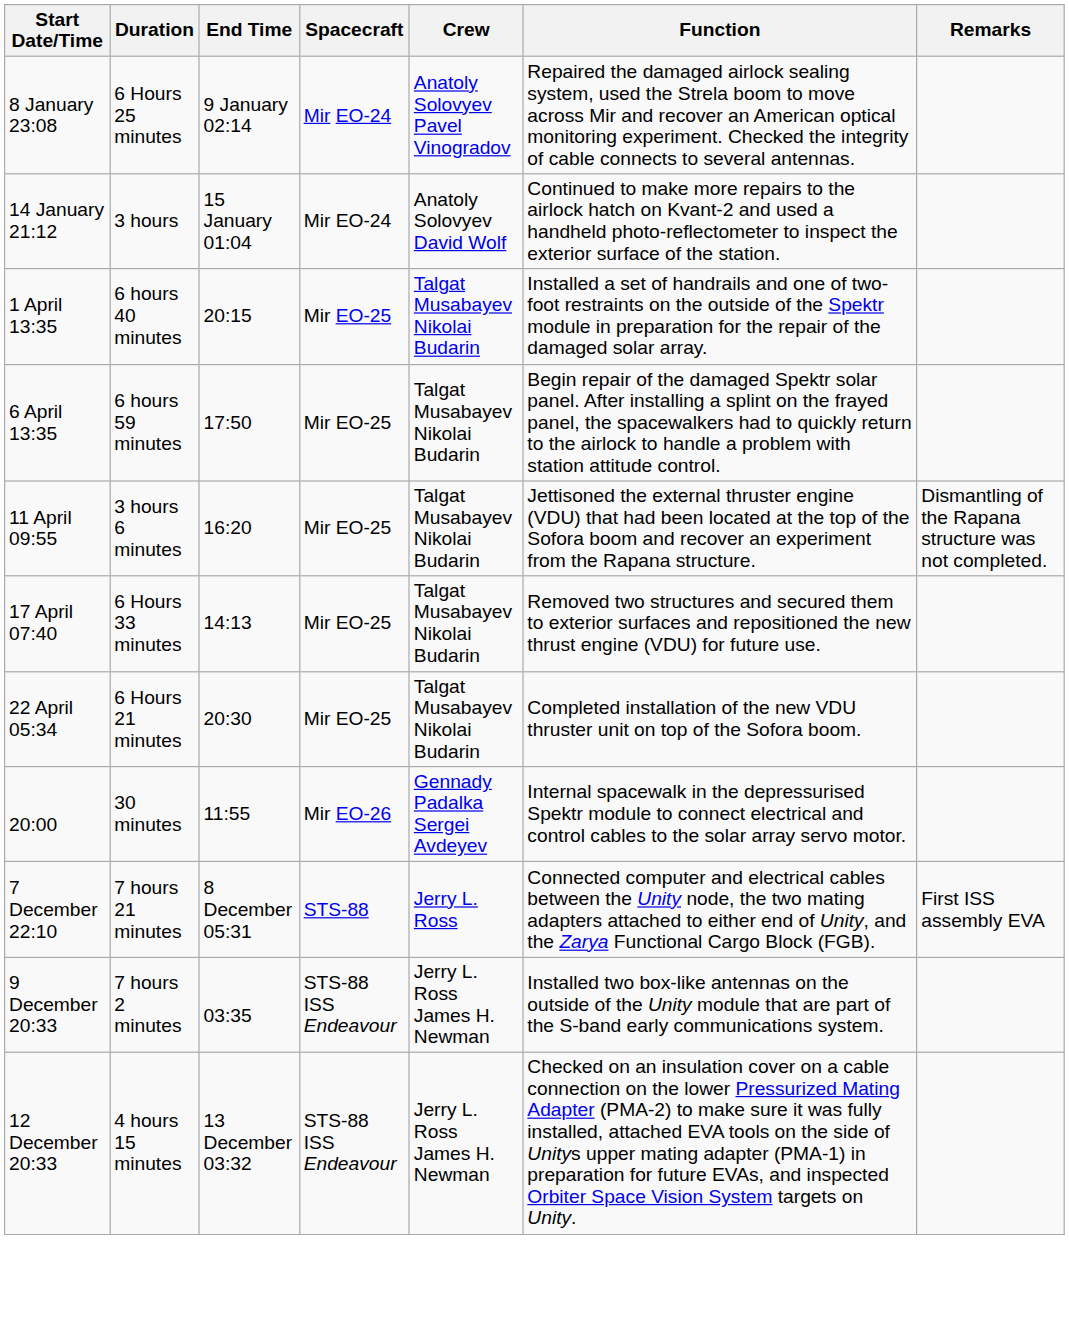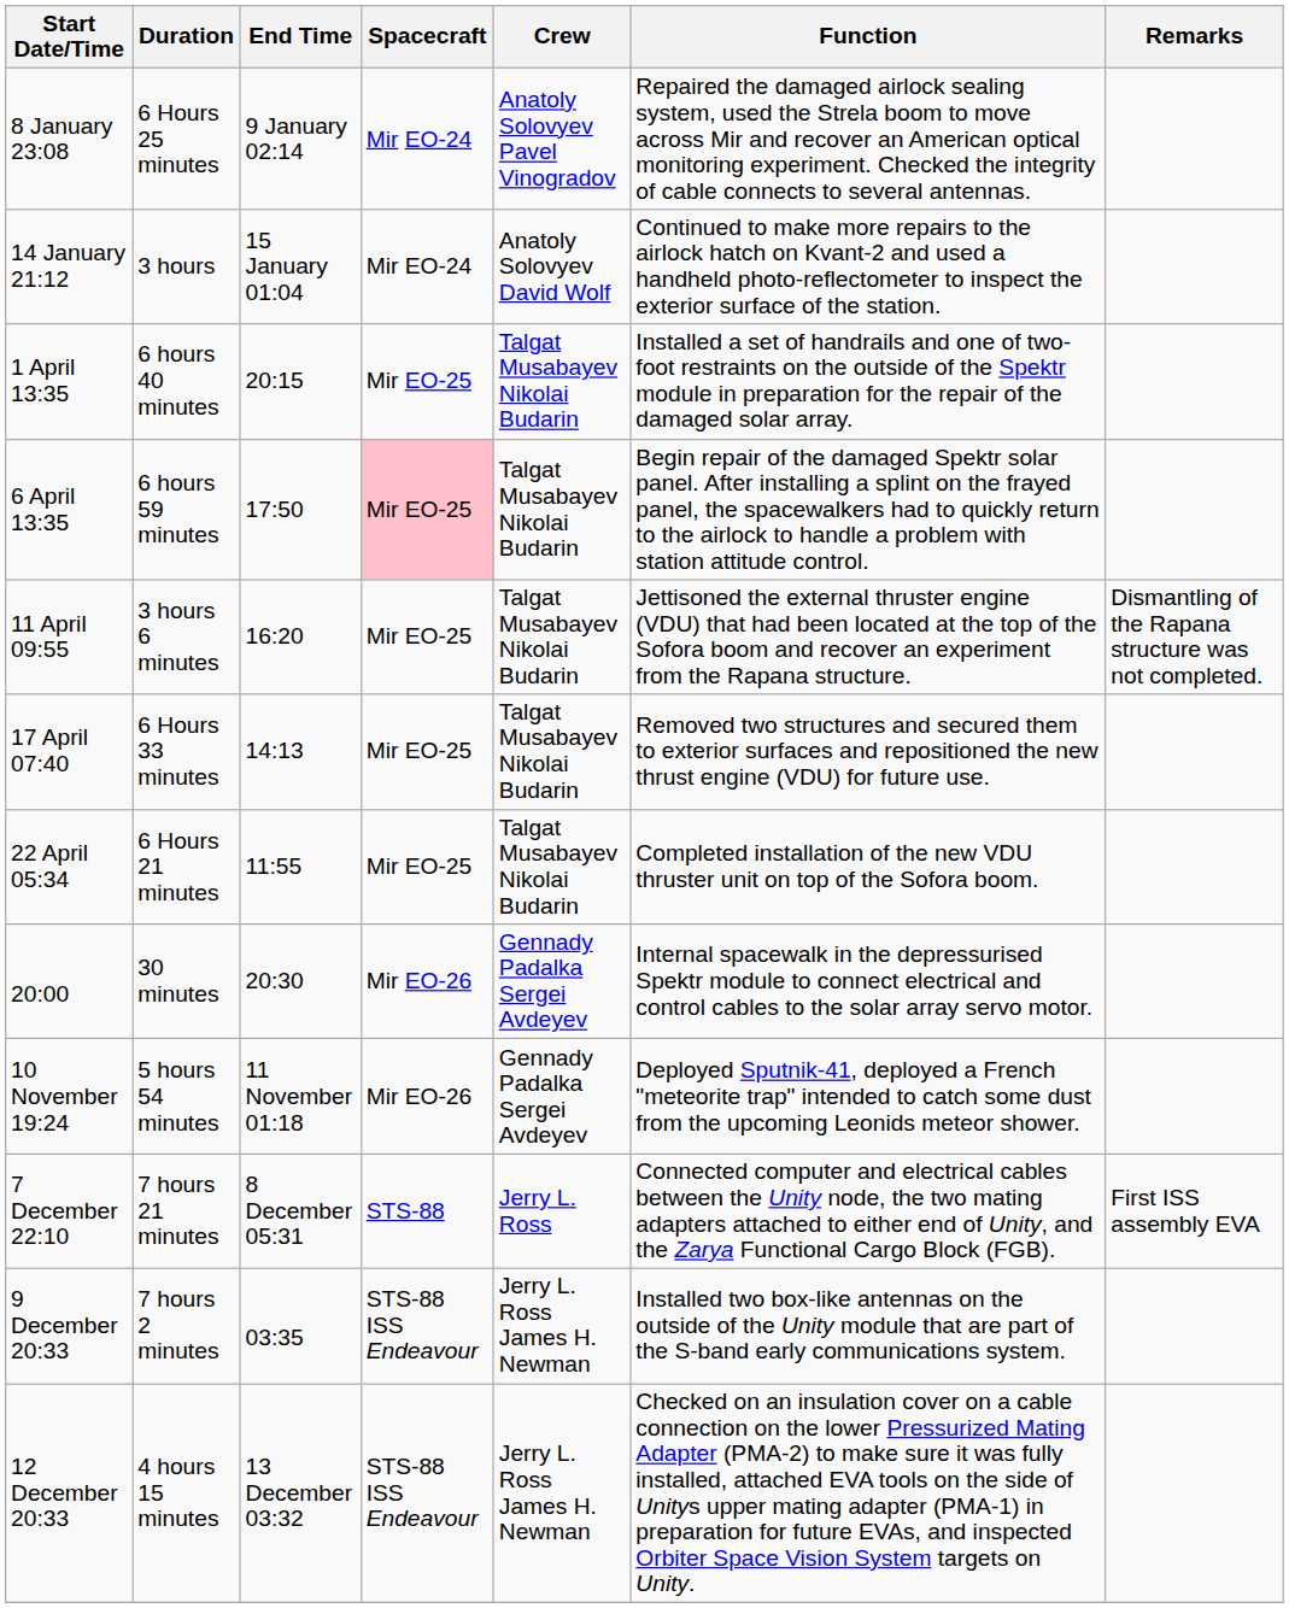6 April 13:35 | Spacecraft: no background -> pink background
22 April 05:34 | End Time: 20:30 -> 11:55
20:00 | End Time: 11:55 -> 20:30
+ row: 10 November 19:24 | 5 hours 54 minutes | 11 November 01:18 | Mir EO-26 | Gennady Padalka Sergei Avdeyev | Deployed Sputnik-41, deployed a French "meteorite trap" intended to catch some dust from the upcoming Leonids meteor shower.
